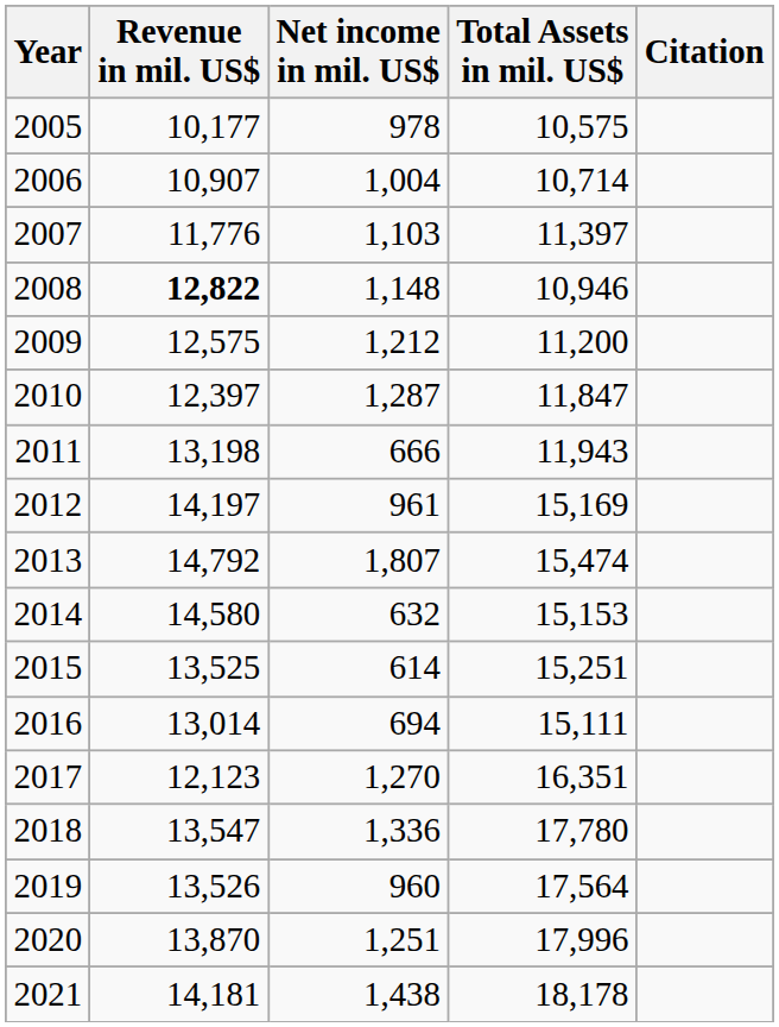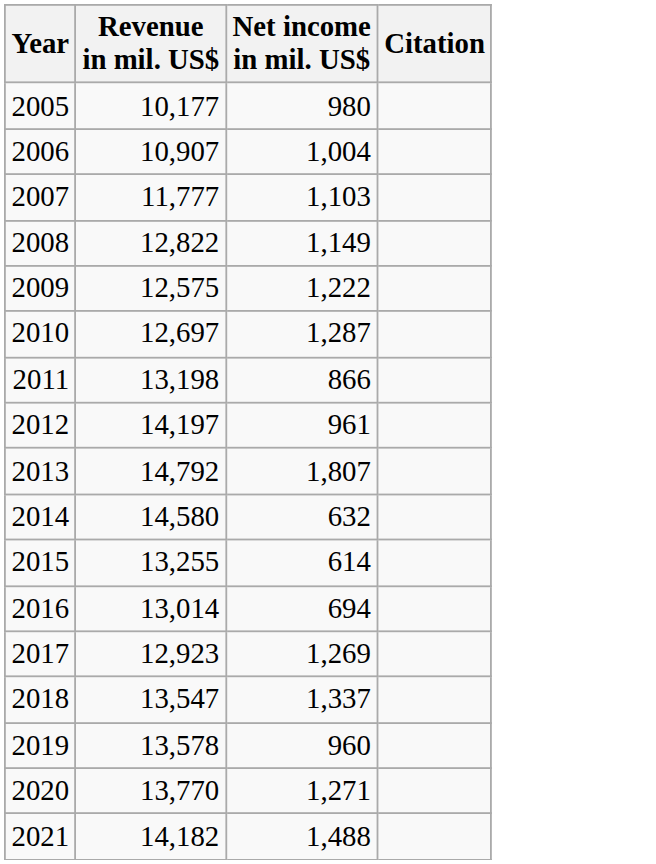- column: Total Assets in mil. US$ | 10,575 | 10,714 | 11,397 | 10,946 | 11,200 | 11,847 | 11,943 | 15,169 | 15,474 | 15,153 | 15,251 | 15,111 | 16,351 | 17,780 | 17,564 | 17,996 | 18,178
2005 | Net income in mil. US$: 978 -> 980
2007 | Revenue in mil. US$: 11,776 -> 11,777
2008 | Revenue in mil. US$: bold -> normal
2008 | Net income in mil. US$: 1,148 -> 1,149
2009 | Net income in mil. US$: 1,212 -> 1,222
2010 | Revenue in mil. US$: 12,397 -> 12,697
2011 | Net income in mil. US$: 666 -> 866
2015 | Revenue in mil. US$: 13,525 -> 13,255
2017 | Revenue in mil. US$: 12,123 -> 12,923
2017 | Net income in mil. US$: 1,270 -> 1,269
2018 | Net income in mil. US$: 1,336 -> 1,337
2019 | Revenue in mil. US$: 13,526 -> 13,578
2020 | Revenue in mil. US$: 13,870 -> 13,770
2020 | Net income in mil. US$: 1,251 -> 1,271
2021 | Revenue in mil. US$: 14,181 -> 14,182
2021 | Net income in mil. US$: 1,438 -> 1,488
